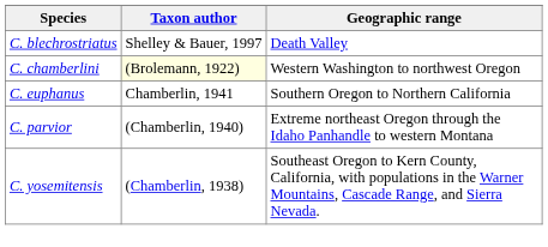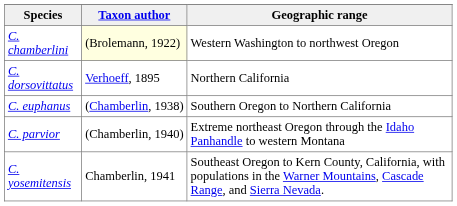- row: C. blechrostriatus | Shelley & Bauer, 1997 | Death Valley
+ row: C. dorsovittatus | Verhoeff, 1895 | Northern California
C. euphanus | Taxon author: Chamberlin, 1941 -> (Chamberlin, 1938)
C. yosemitensis | Taxon author: (Chamberlin, 1938) -> Chamberlin, 1941
